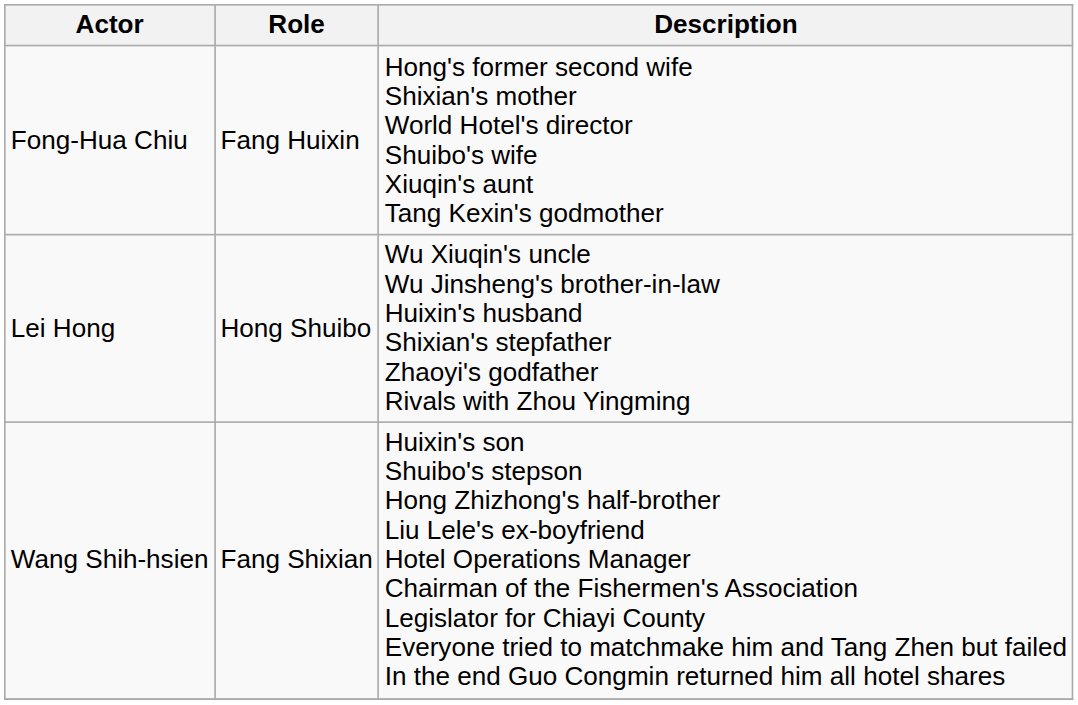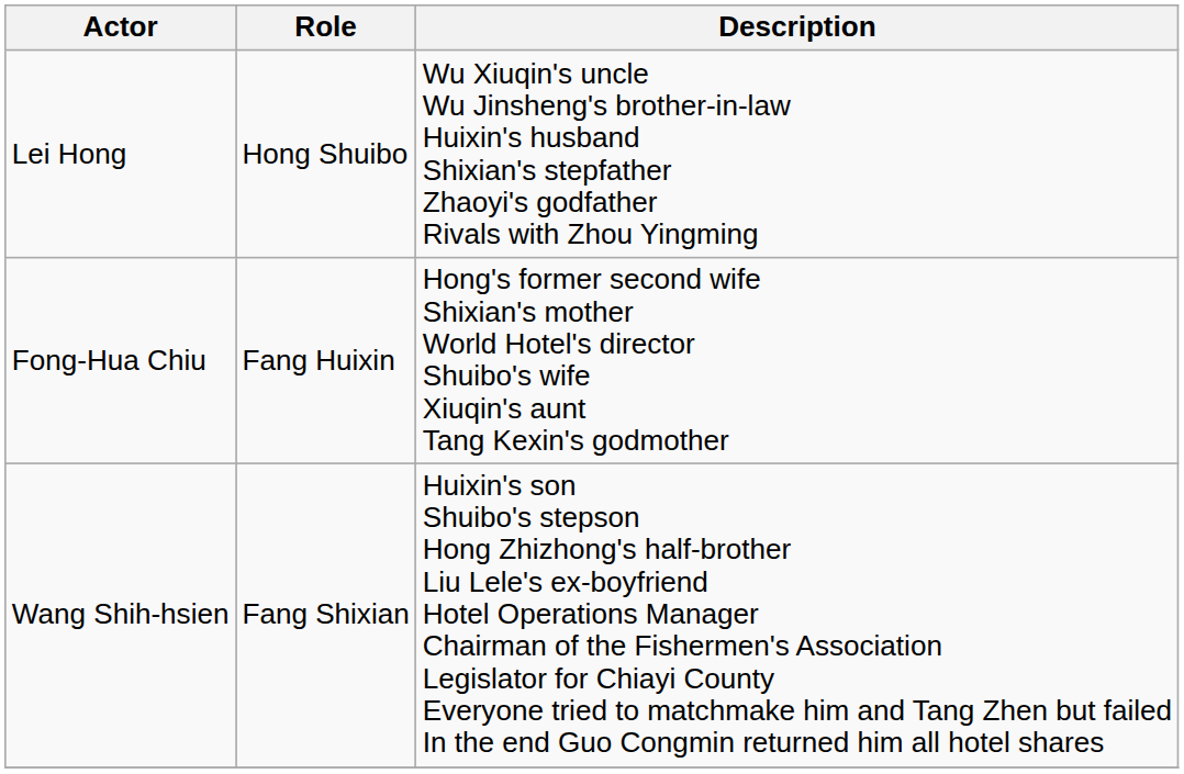rows swapped: Lei Hong <-> Fong-Hua Chiu
